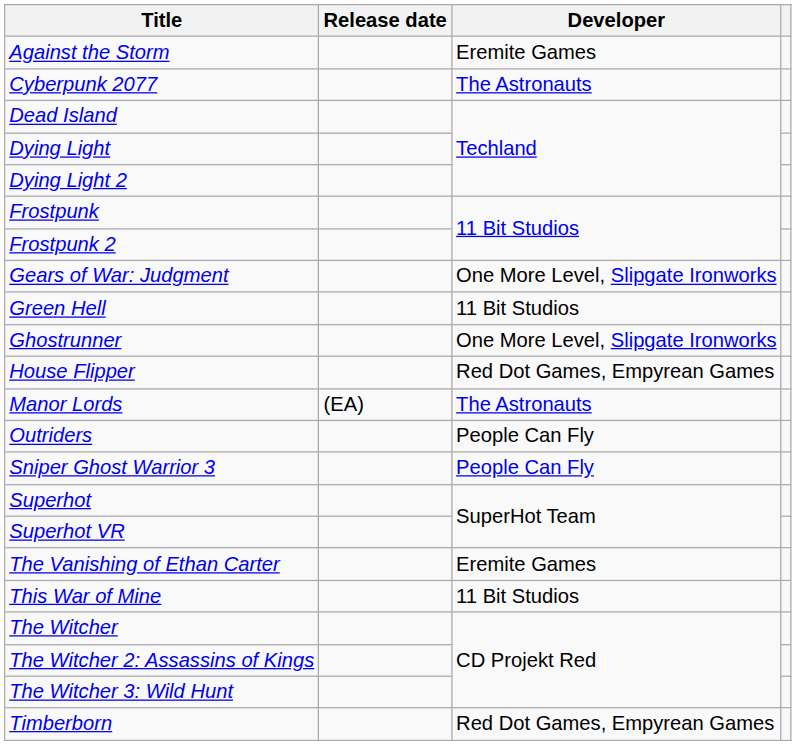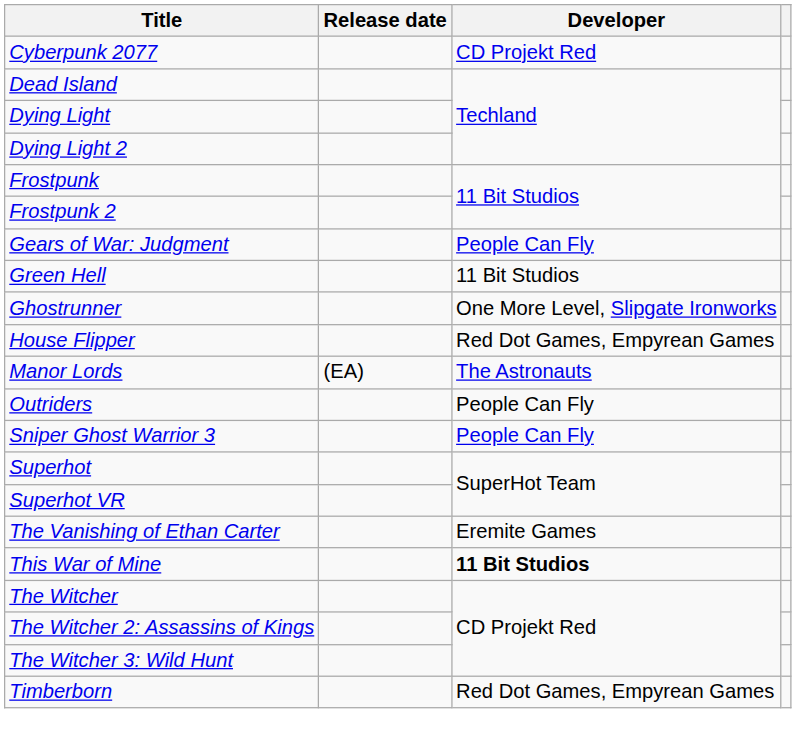- row: Against the Storm | Eremite Games
Cyberpunk 2077 | Developer: The Astronauts -> CD Projekt Red
Gears of War: Judgment | Developer: One More Level, Slipgate Ironworks -> People Can Fly
This War of Mine | Developer: normal -> bold
